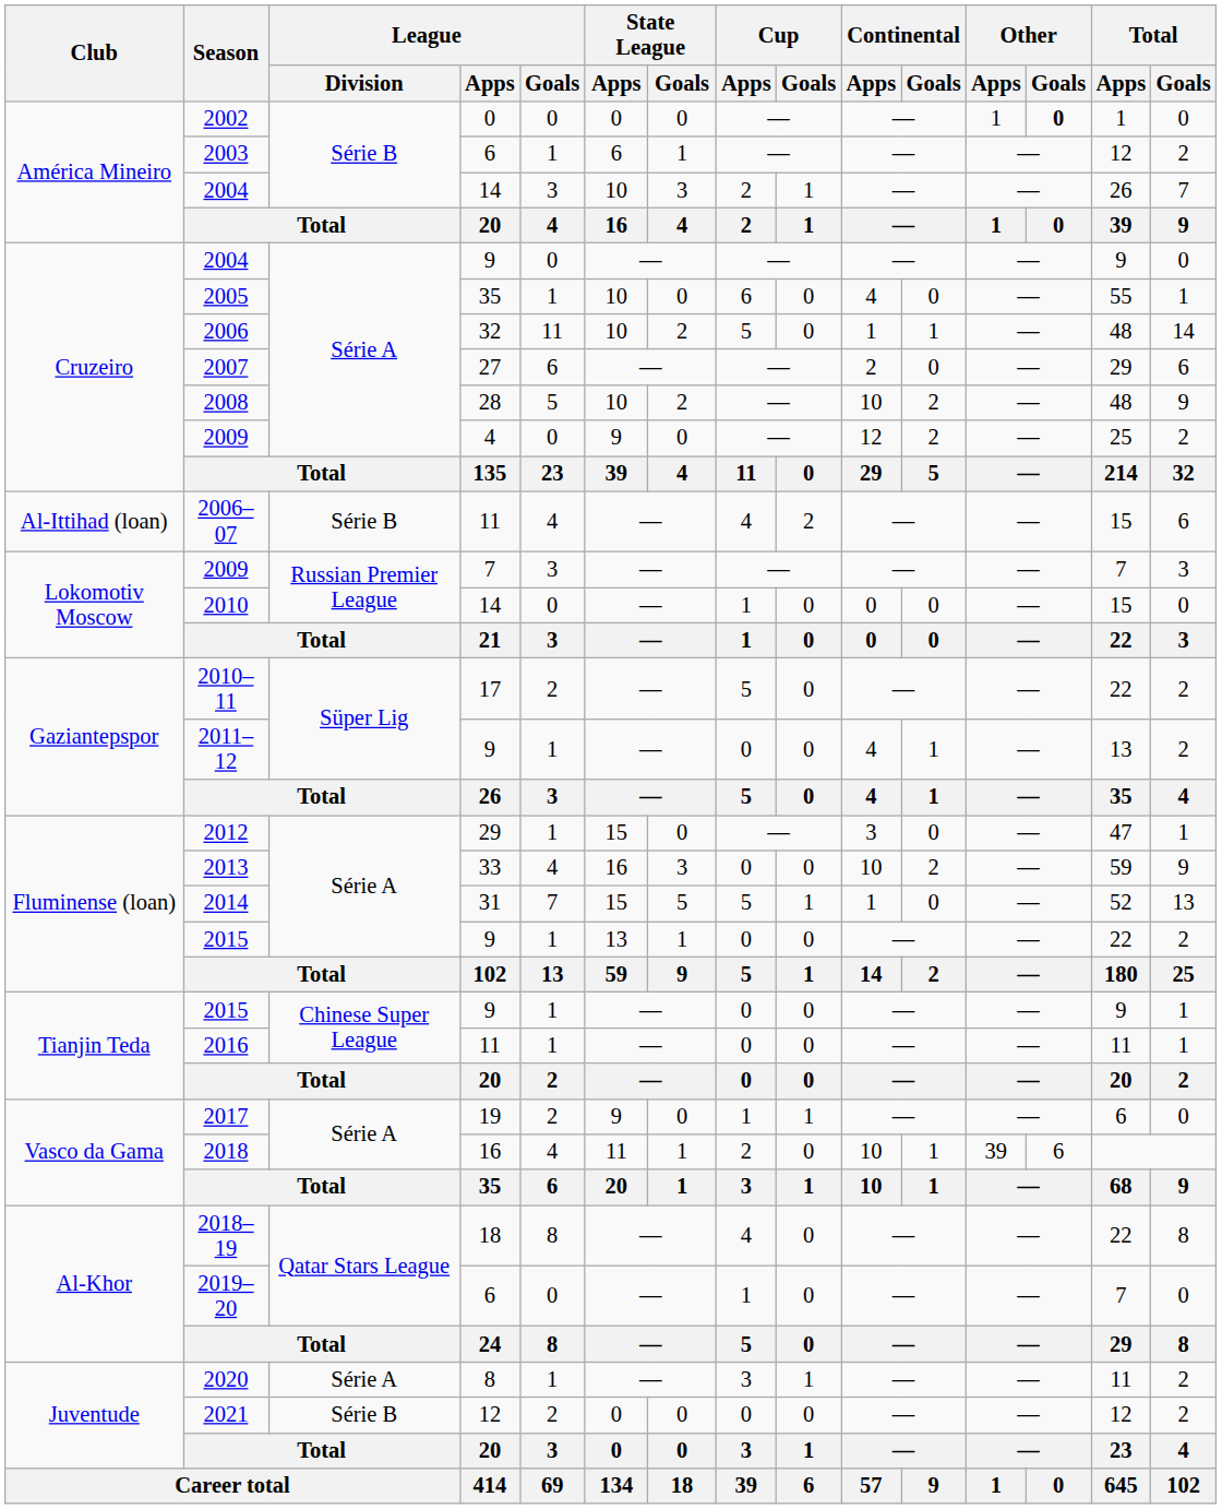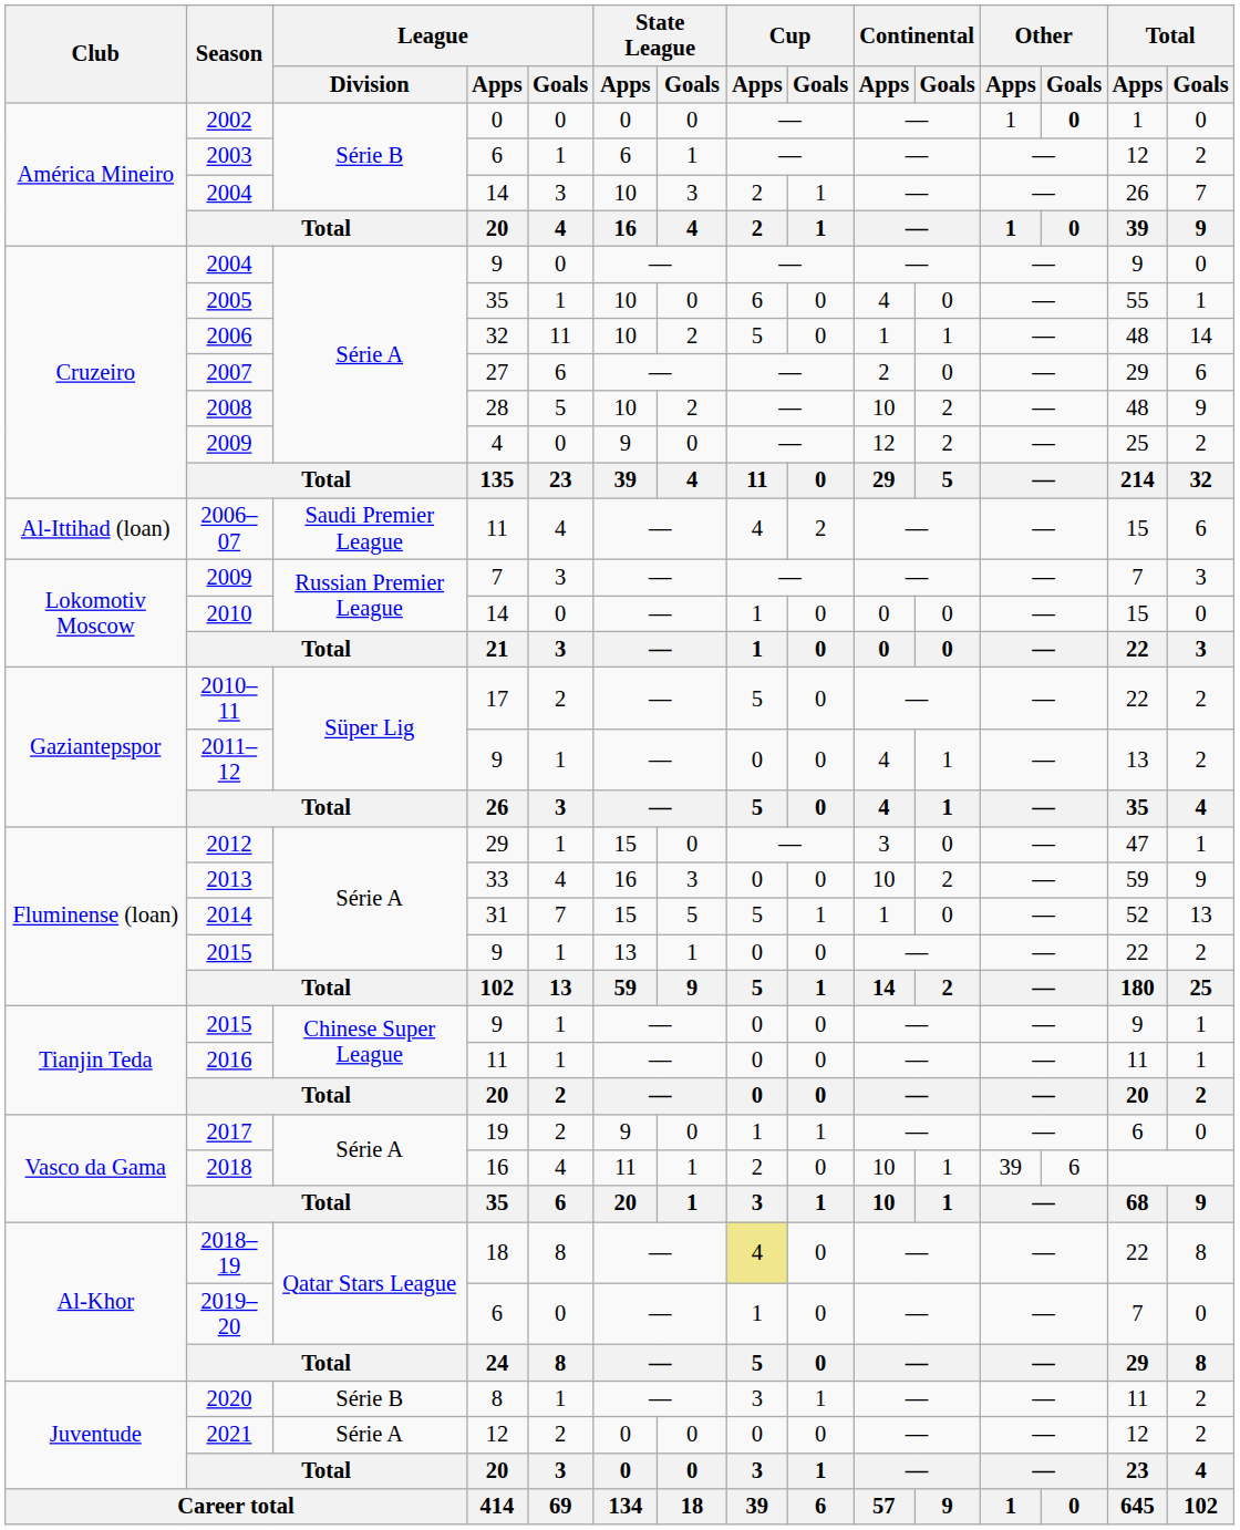2006–07 | League / Division: Série B -> Saudi Premier League
2018–19 | Cup / Apps: no background -> khaki background
2020 | League / Division: Série A -> Série B
2021 | League / Division: Série B -> Série A
